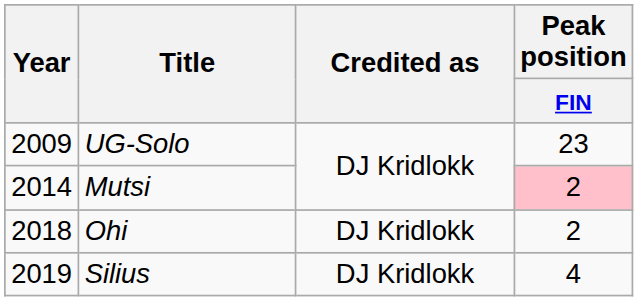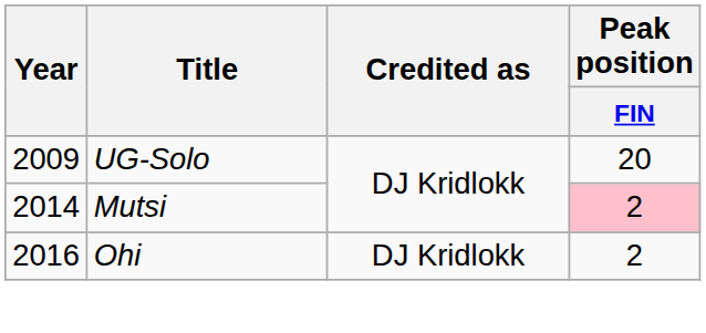UG-Solo | Peak position / FIN: 23 -> 20
Ohi | Year: 2018 -> 2016
- row: 2019 | Silius | DJ Kridlokk | 4
